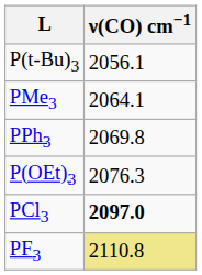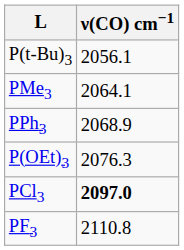PPh3 | ν(CO) cm−1: 2069.8 -> 2068.9
PF3 | ν(CO) cm−1: khaki background -> no background
